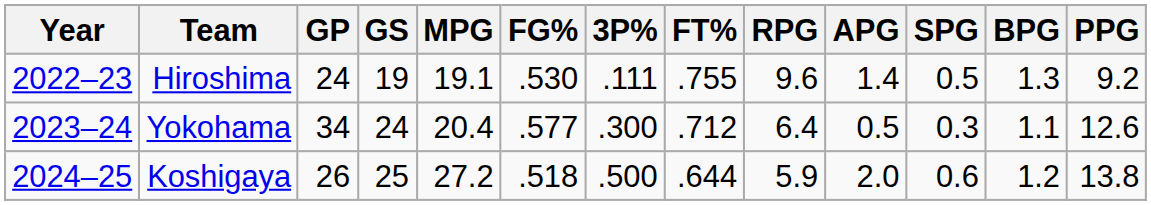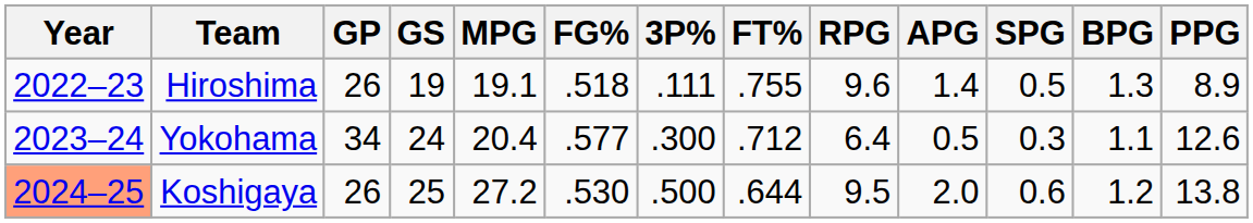Hiroshima | GP: 24 -> 26
Hiroshima | FG%: .530 -> .518
Hiroshima | PPG: 9.2 -> 8.9
Koshigaya | Year: no background -> lightsalmon background
Koshigaya | FG%: .518 -> .530
Koshigaya | RPG: 5.9 -> 9.5
